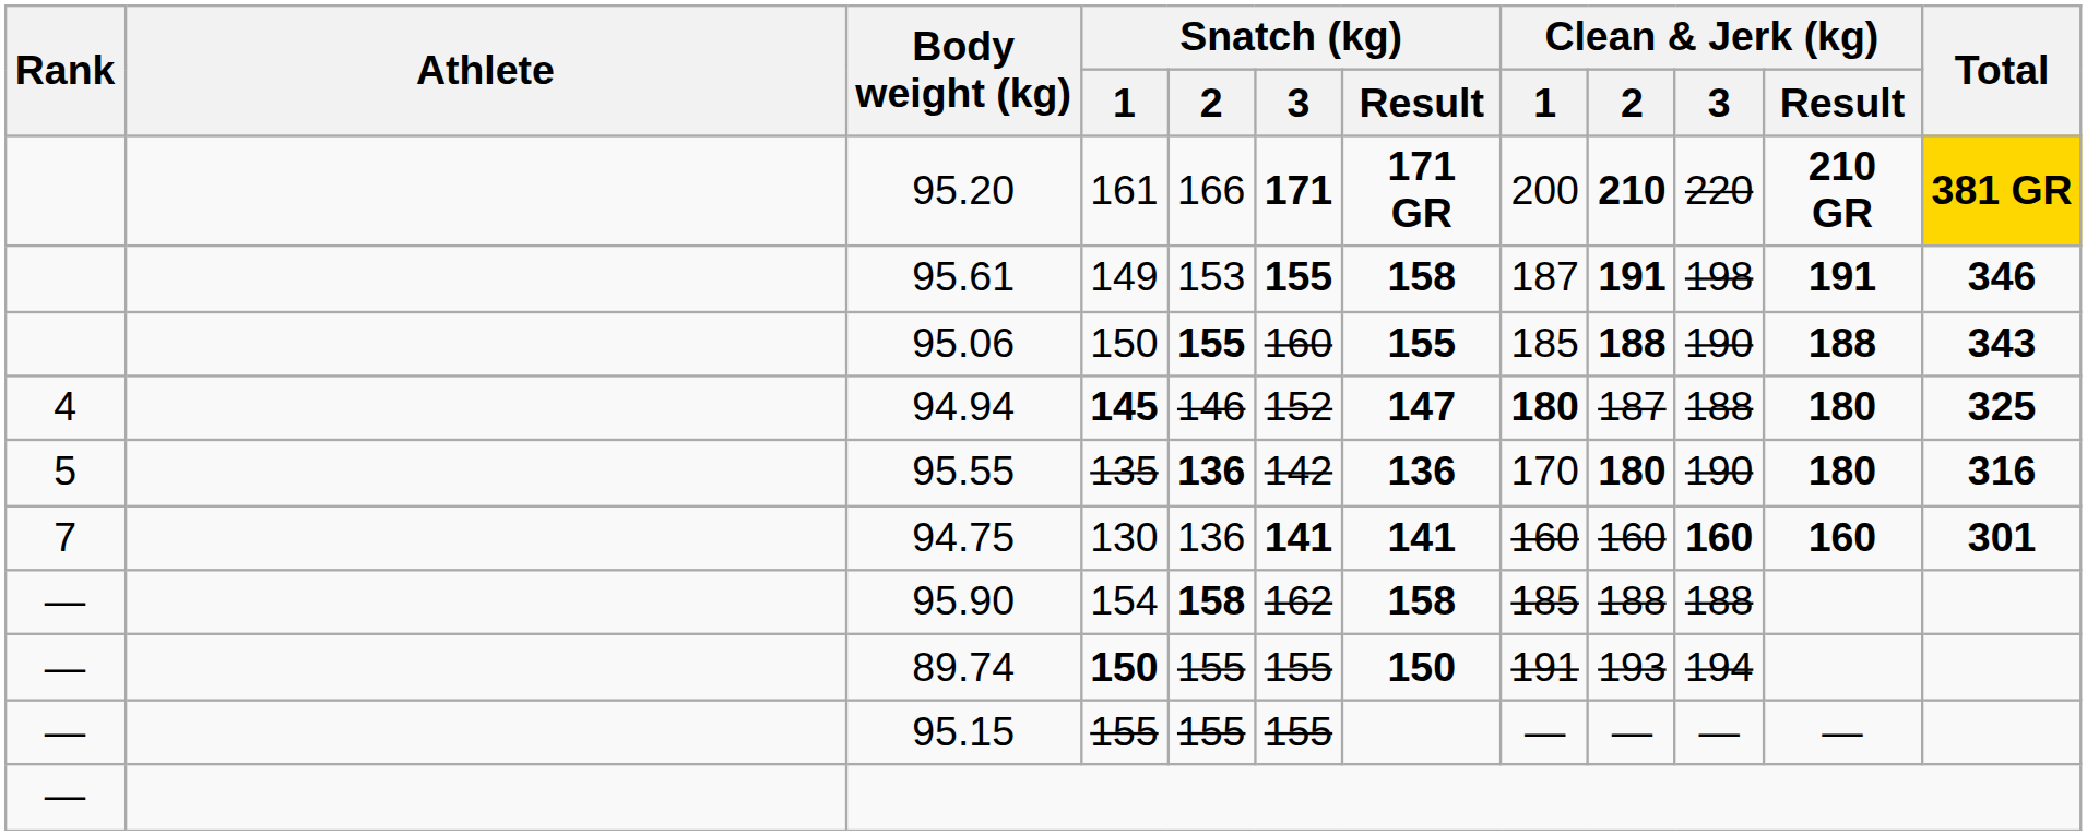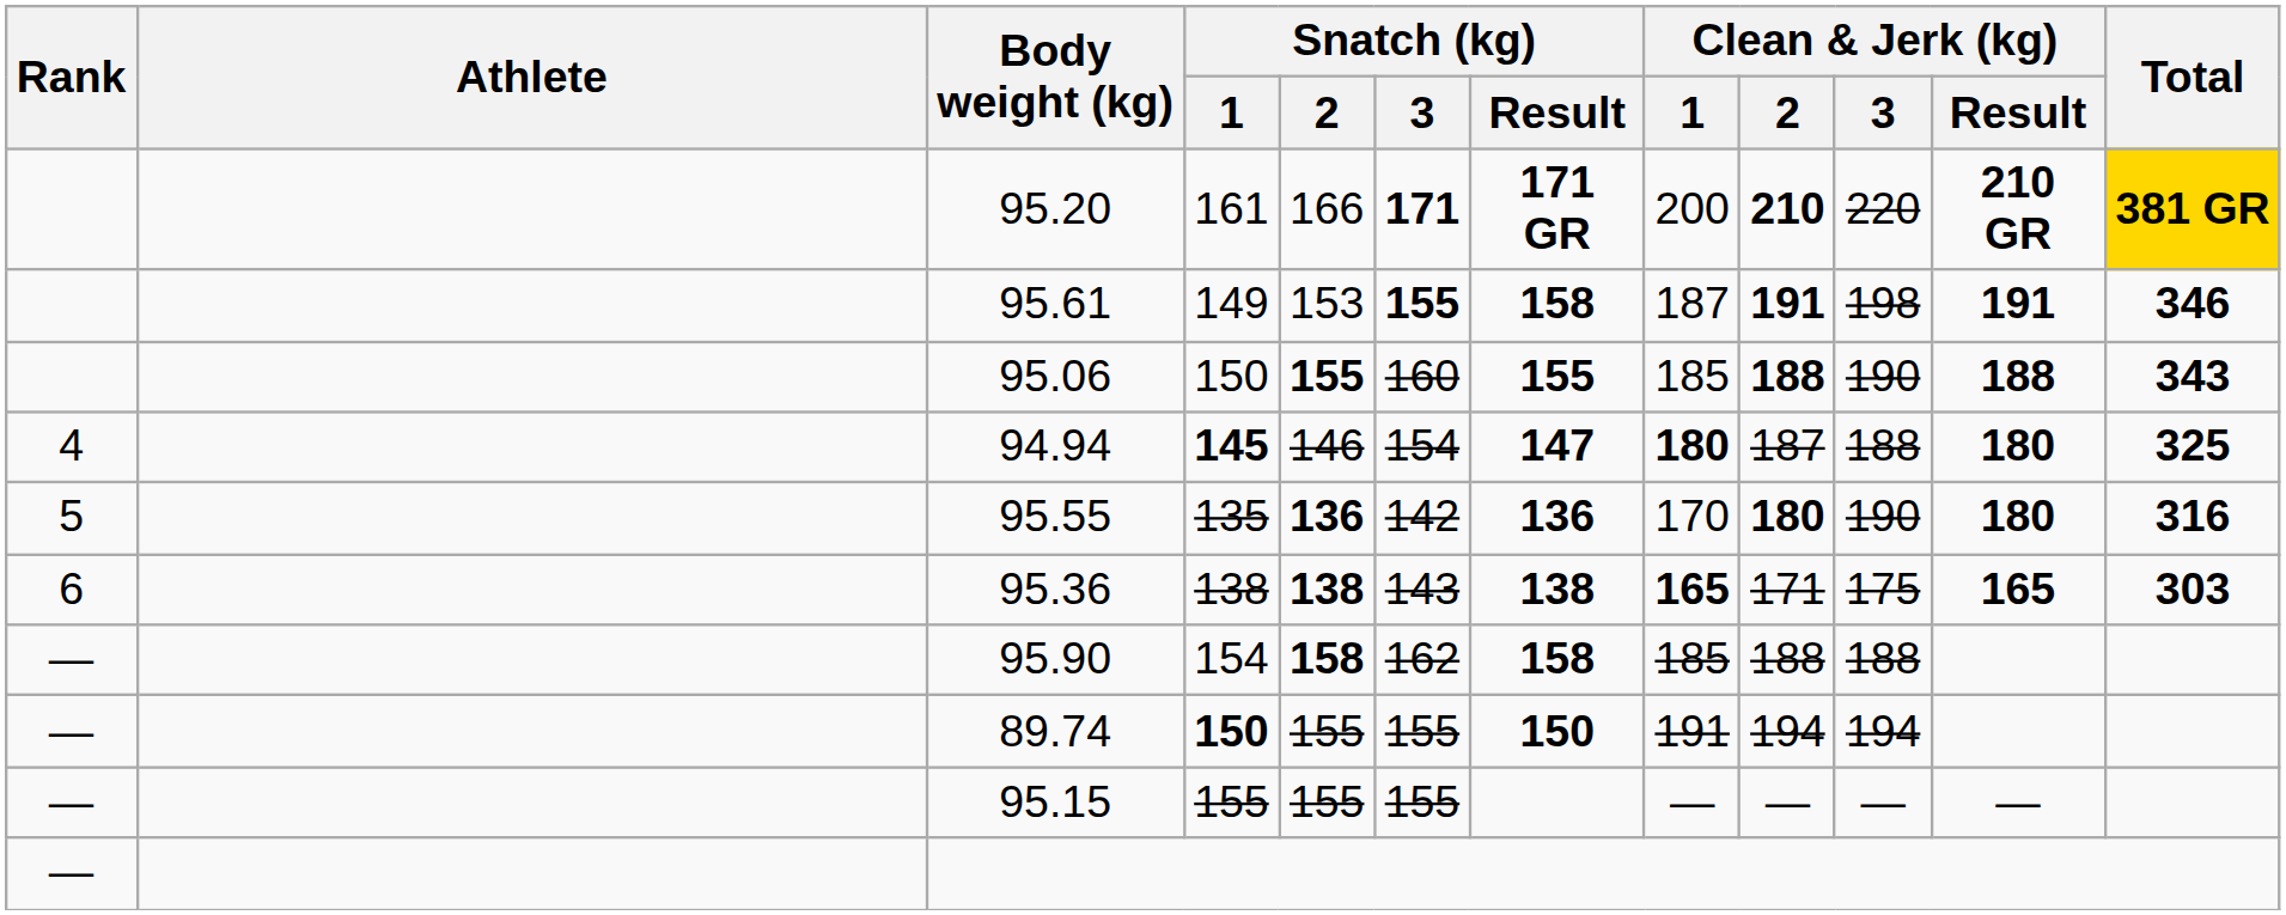94.94 | Snatch (kg) / 3: 152 -> 154
+ row: 6 | 95.36 | 138 | 138 | 143 | 138 | 165 | 171 | 175 | 165 | 303
- row: 7 | 94.75 | 130 | 136 | 141 | 141 | 160 | 160 | 160 | 160 | 301
89.74 | Clean & Jerk (kg) / 2: 193 -> 194
